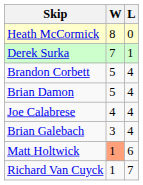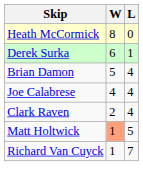Derek Surka | W: 7 -> 6
- row: Brandon Corbett | 5 | 4
- row: Brian Galebach | 3 | 4
+ row: Clark Raven | 2 | 4
Matt Holtwick | L: 6 -> 5
